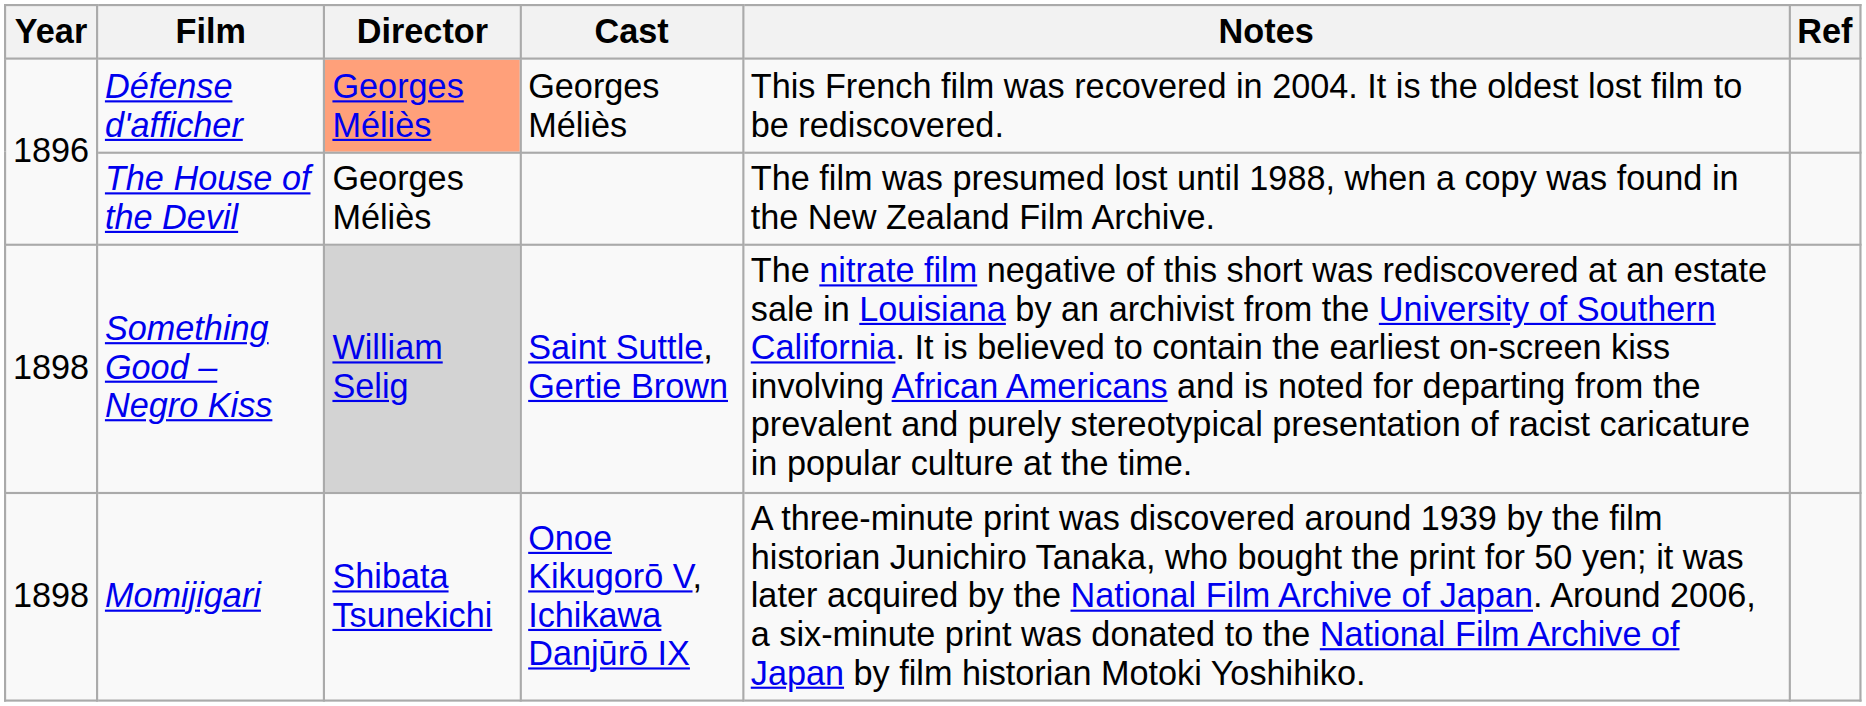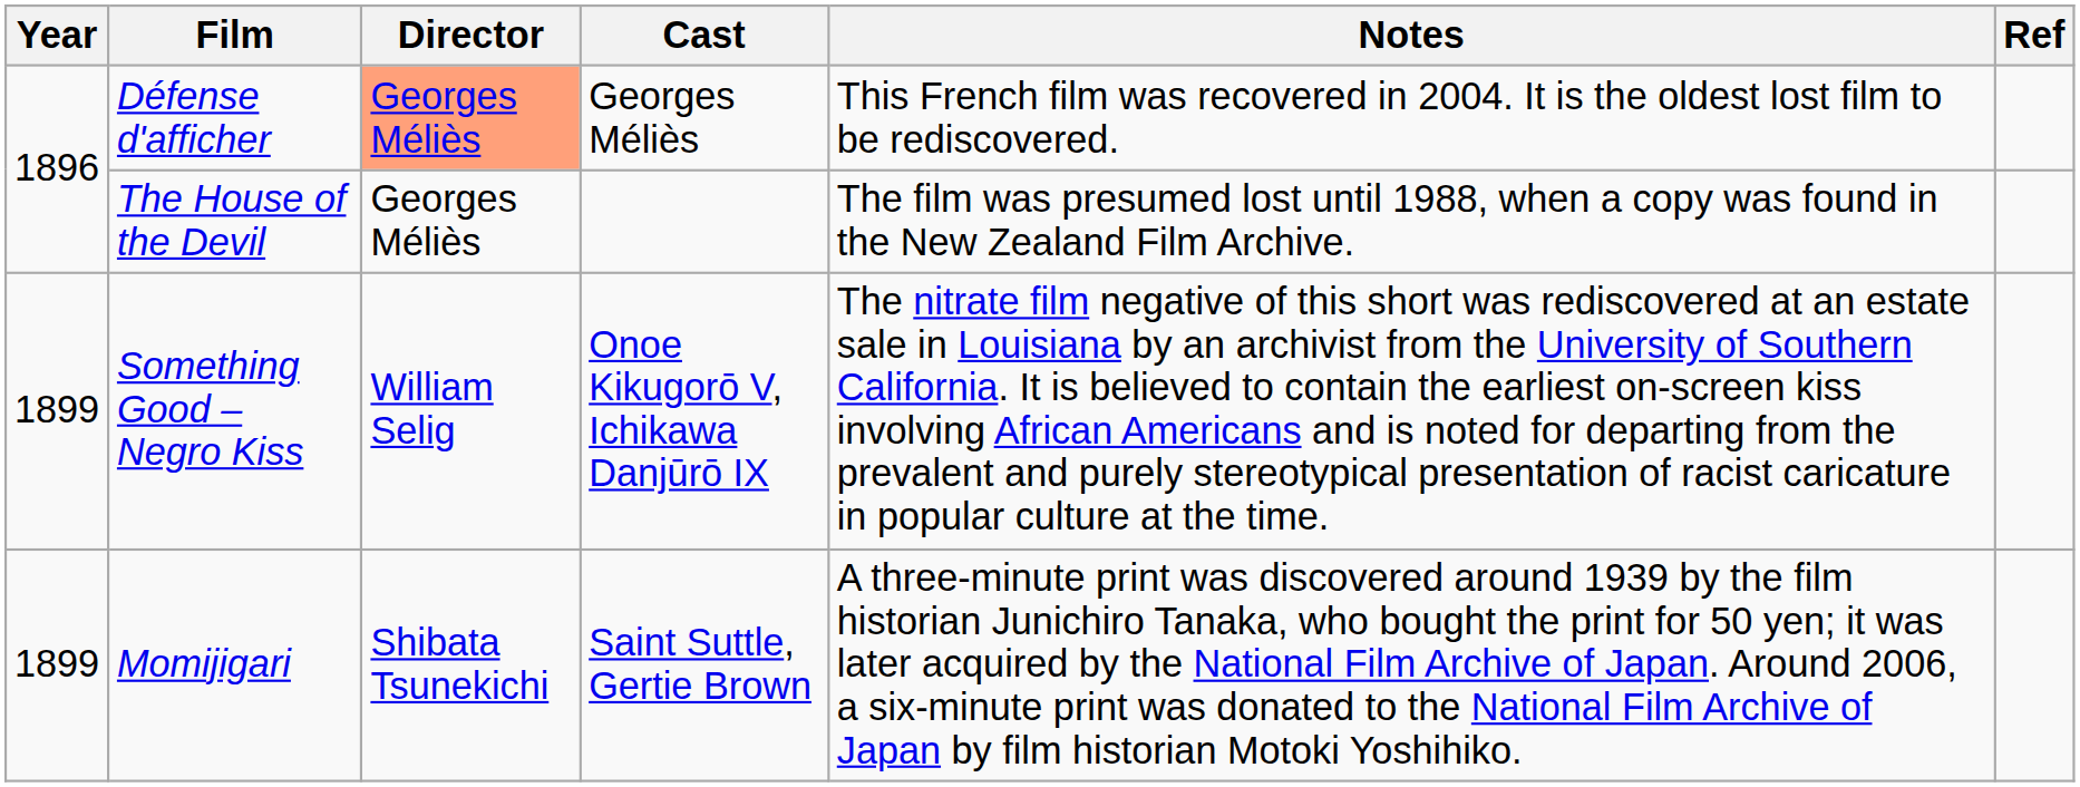Something Good – Negro Kiss | Year: 1898 -> 1899
Something Good – Negro Kiss | Director: lightgrey background -> no background
Something Good – Negro Kiss | Cast: Saint Suttle, Gertie Brown -> Onoe Kikugorō V, Ichikawa Danjūrō IX
Momijigari | Year: 1898 -> 1899
Momijigari | Cast: Onoe Kikugorō V, Ichikawa Danjūrō IX -> Saint Suttle, Gertie Brown
